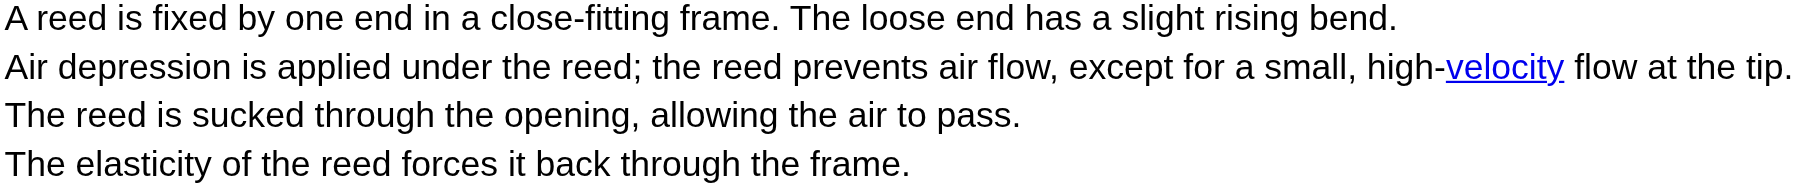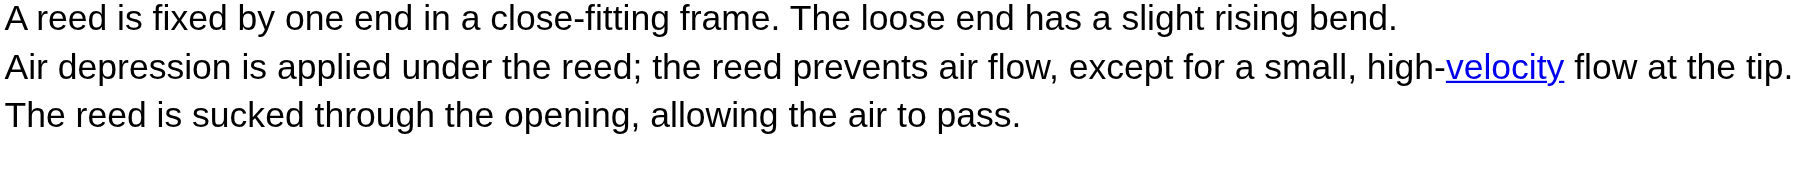- row: The elasticity of the reed forces it back through the frame.
